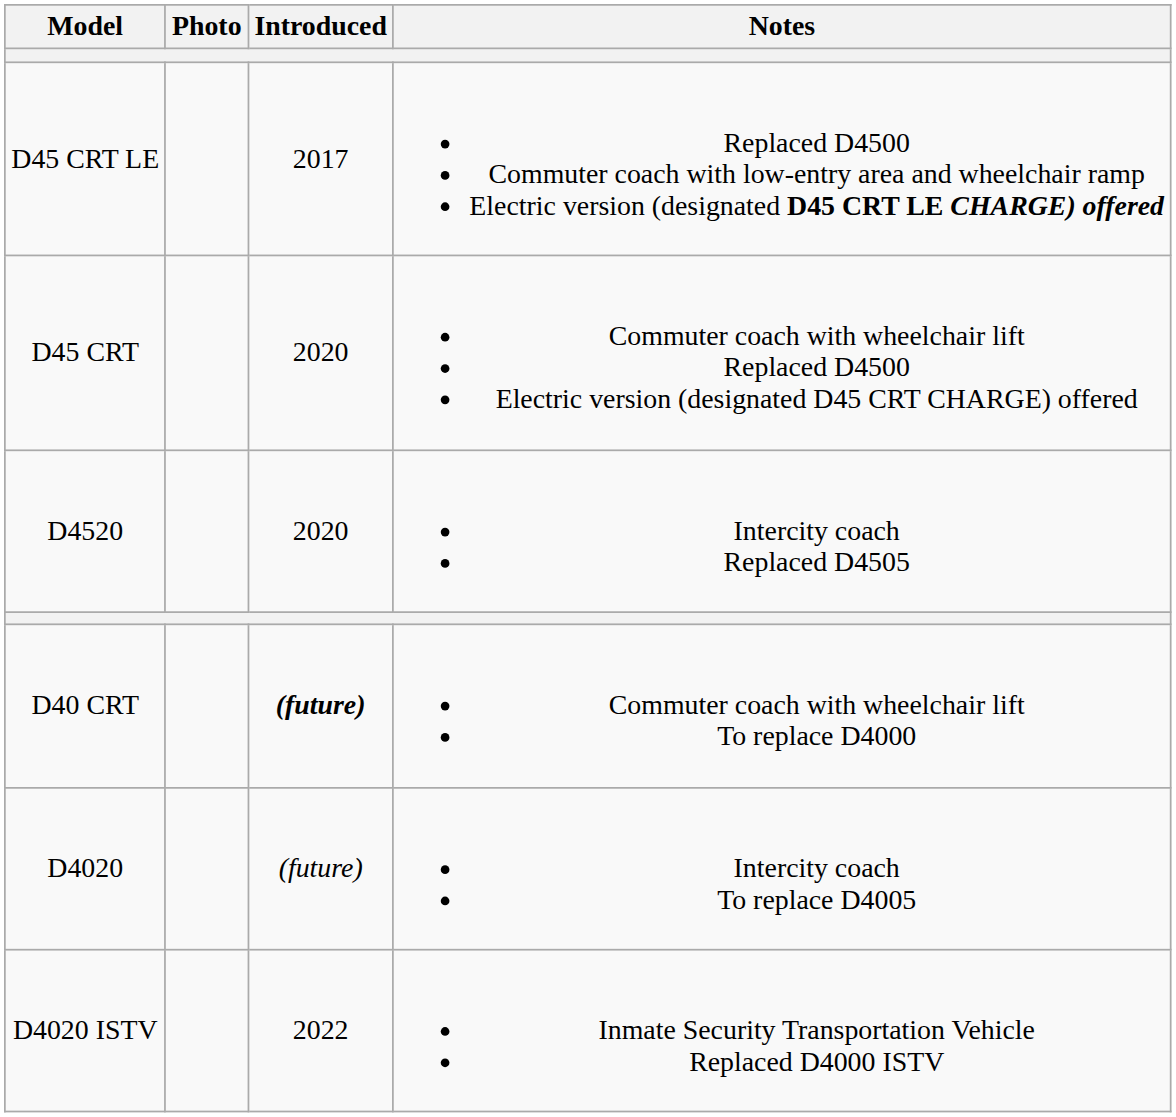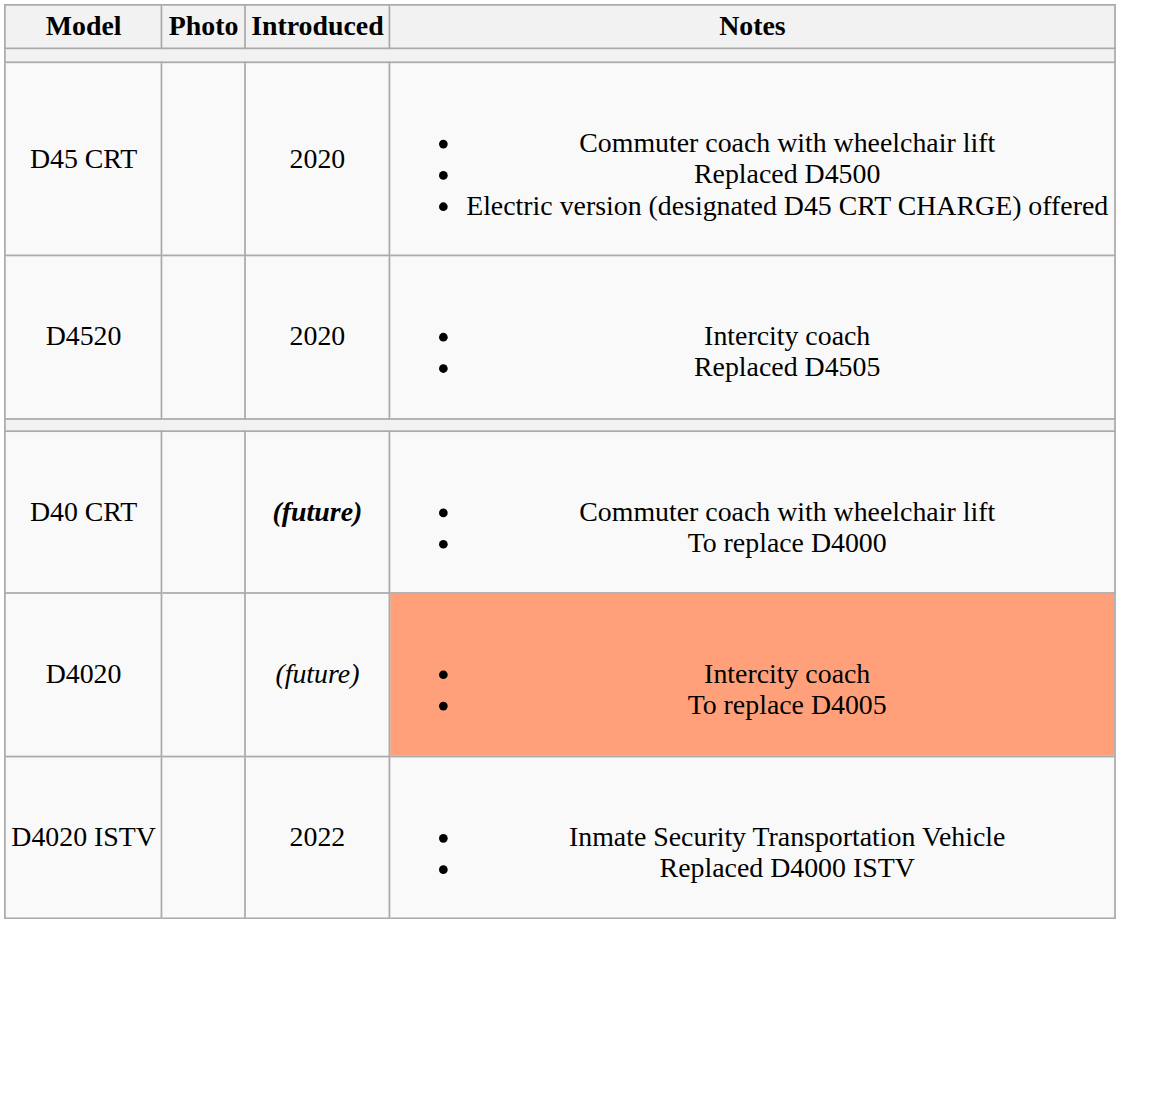- row: D45 CRT LE | 2017 | Replaced D4500 Commuter coach with low-entry area and wheelchair ramp Electric version (designated D45 CRT LE CHARGE) offered
D4020 | Notes: no background -> lightsalmon background
